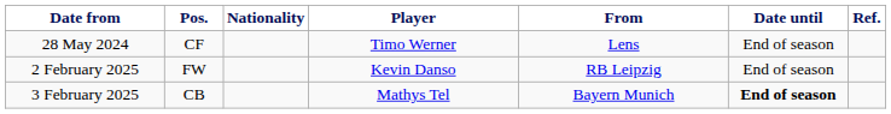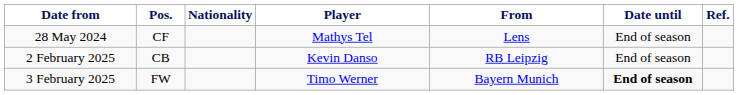28 May 2024 | Player: Timo Werner -> Mathys Tel
2 February 2025 | Pos.: FW -> CB
3 February 2025 | Pos.: CB -> FW
3 February 2025 | Player: Mathys Tel -> Timo Werner
